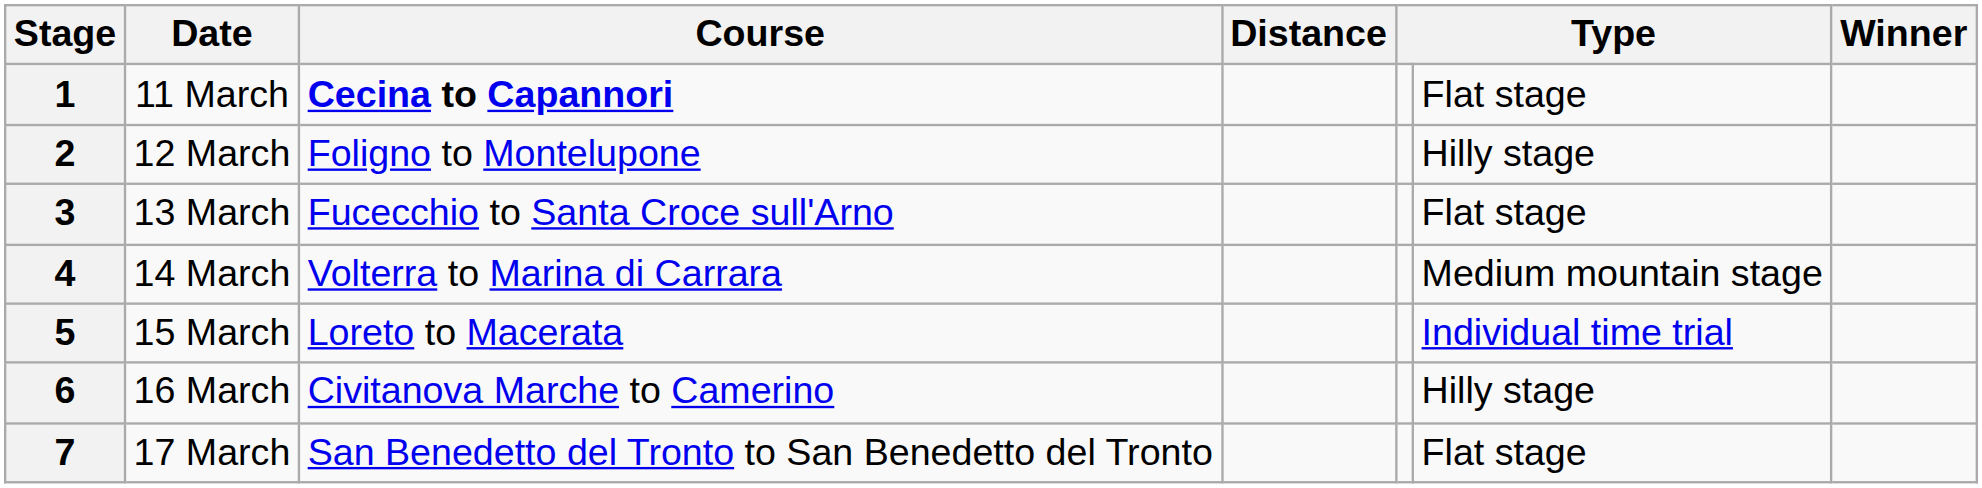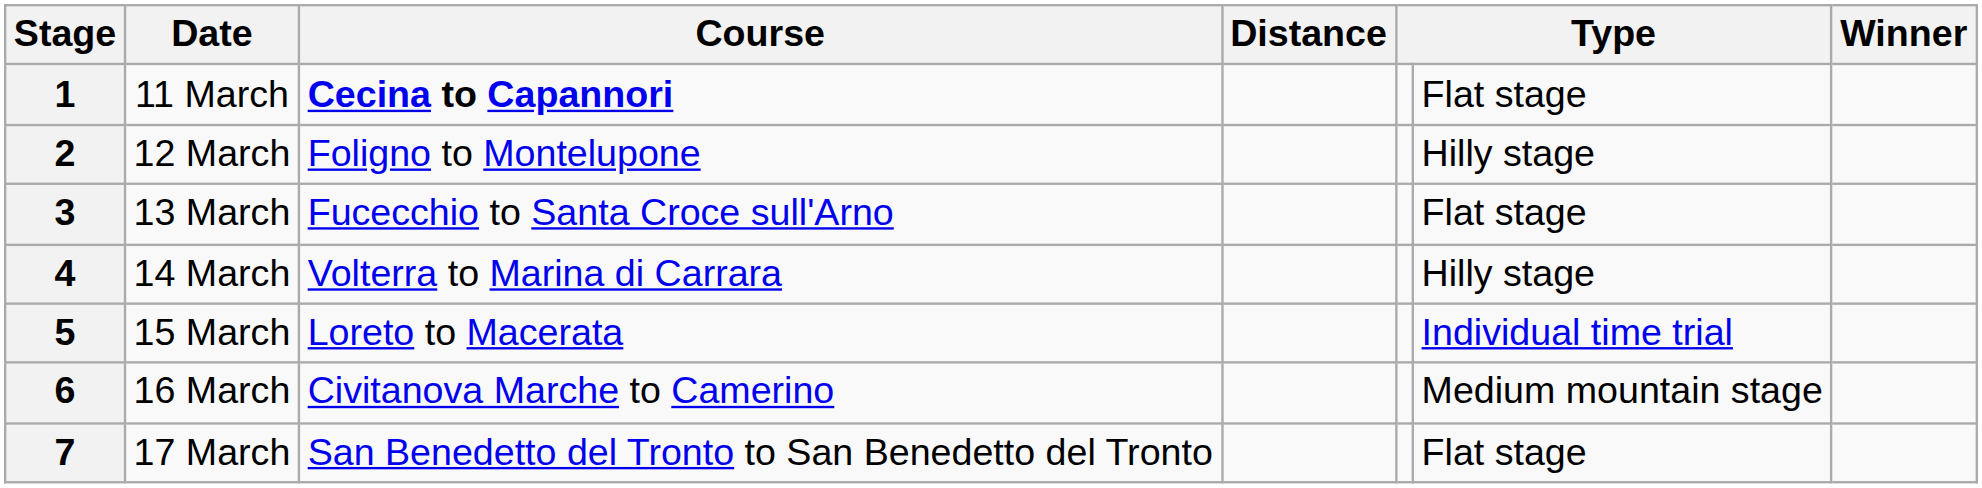4 | column 6: Medium mountain stage -> Hilly stage
6 | column 6: Hilly stage -> Medium mountain stage
